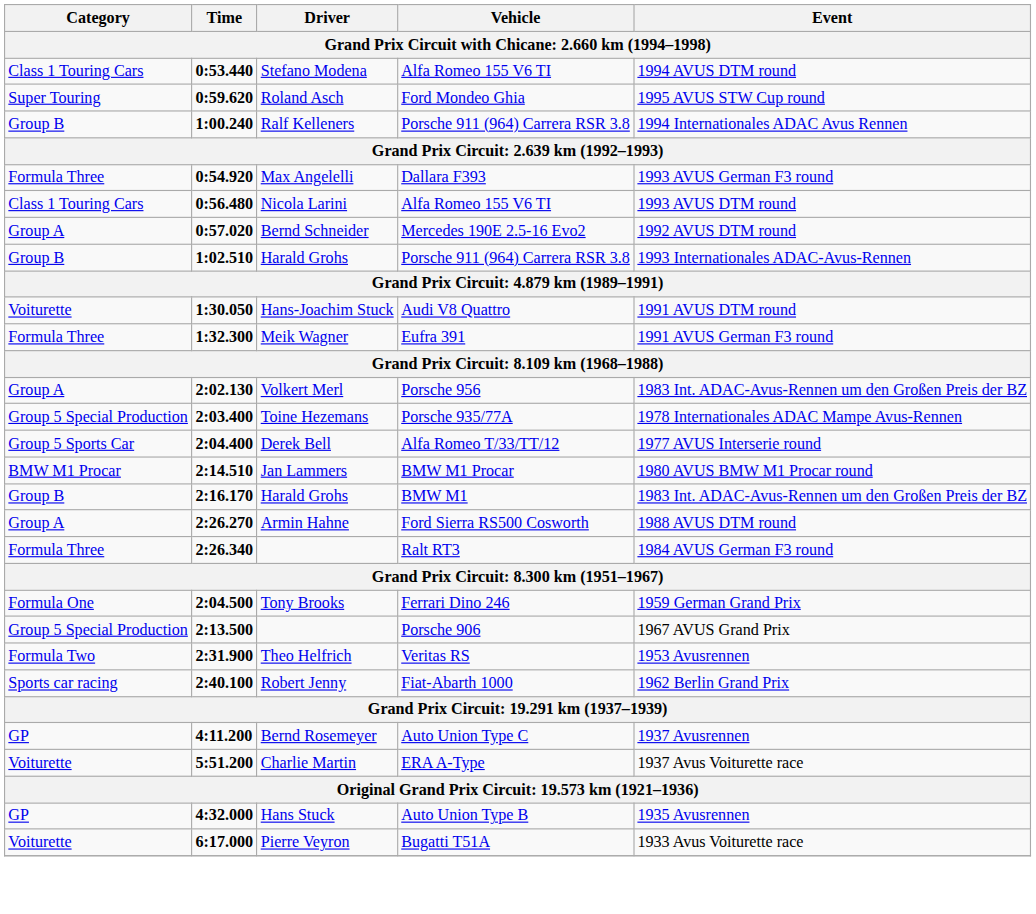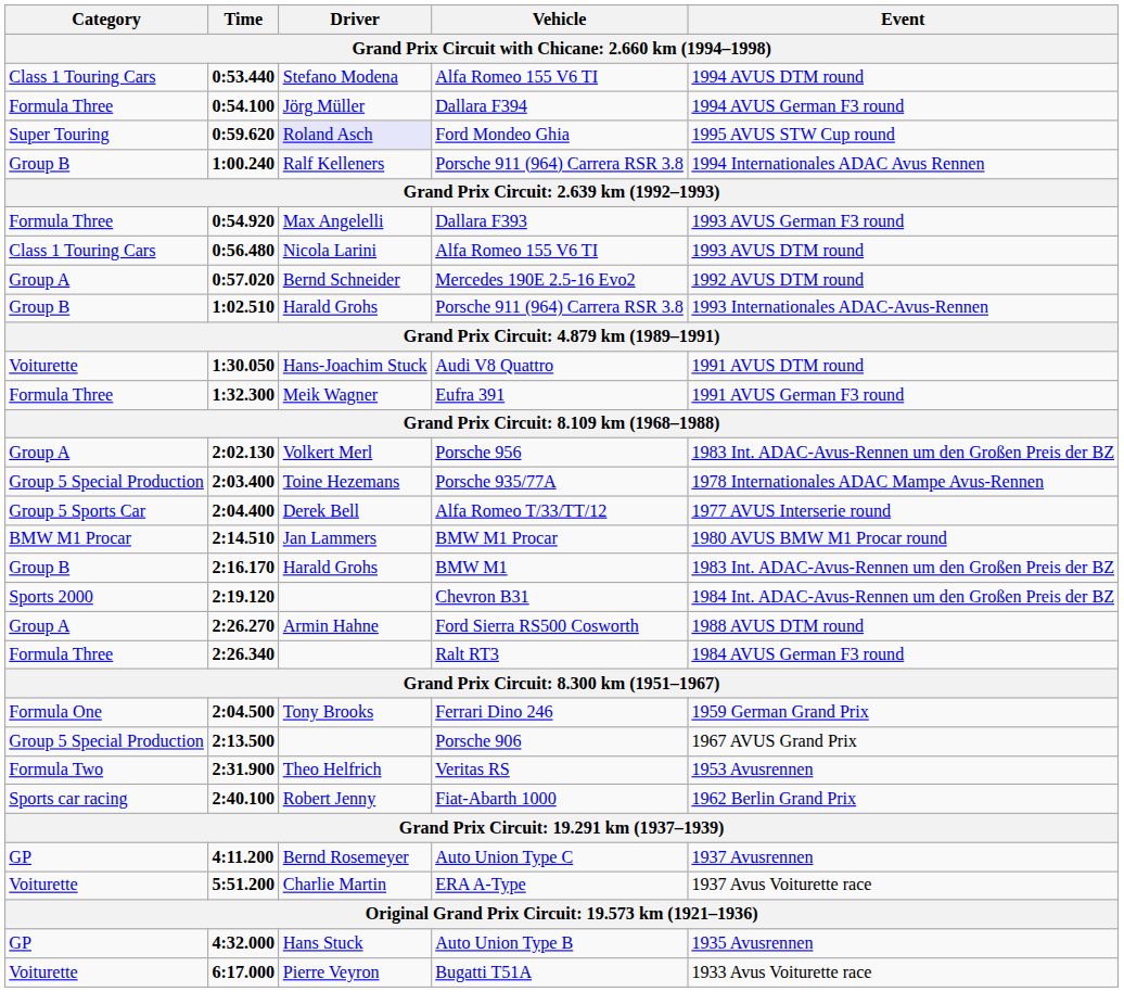+ row: Formula Three | 0:54.100 | Jörg Müller | Dallara F394 | 1994 AVUS German F3 round
Ford Mondeo Ghia | Driver: no background -> lavender background
+ row: Sports 2000 | 2:19.120 | Chevron B31 | 1984 Int. ADAC-Avus-Rennen um den Großen Preis der BZ
